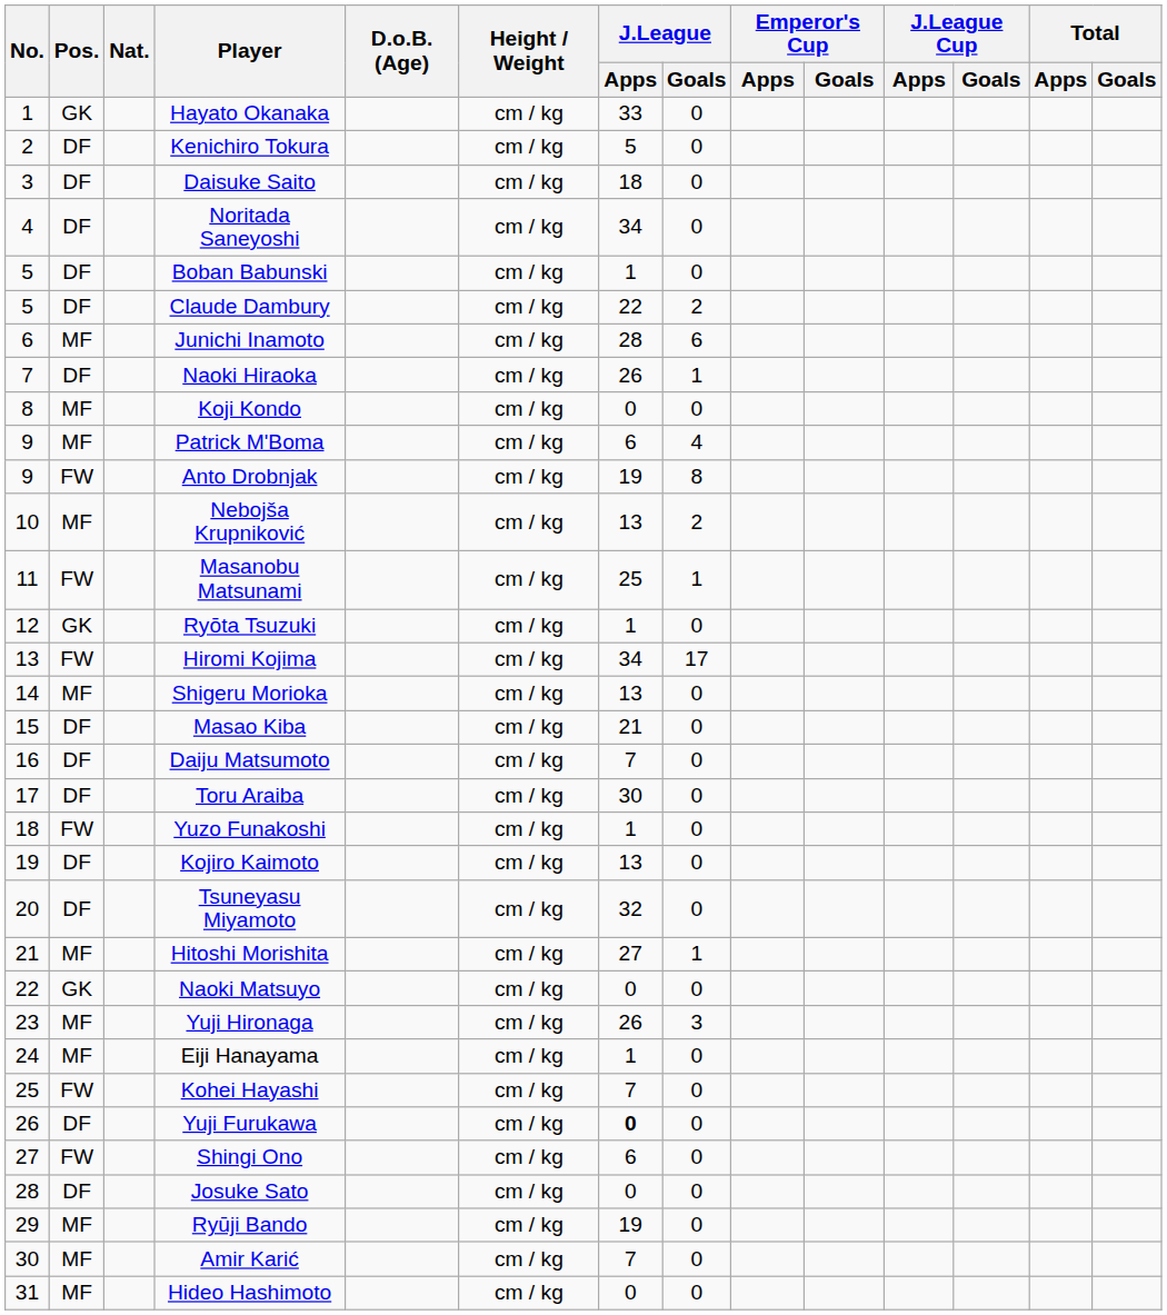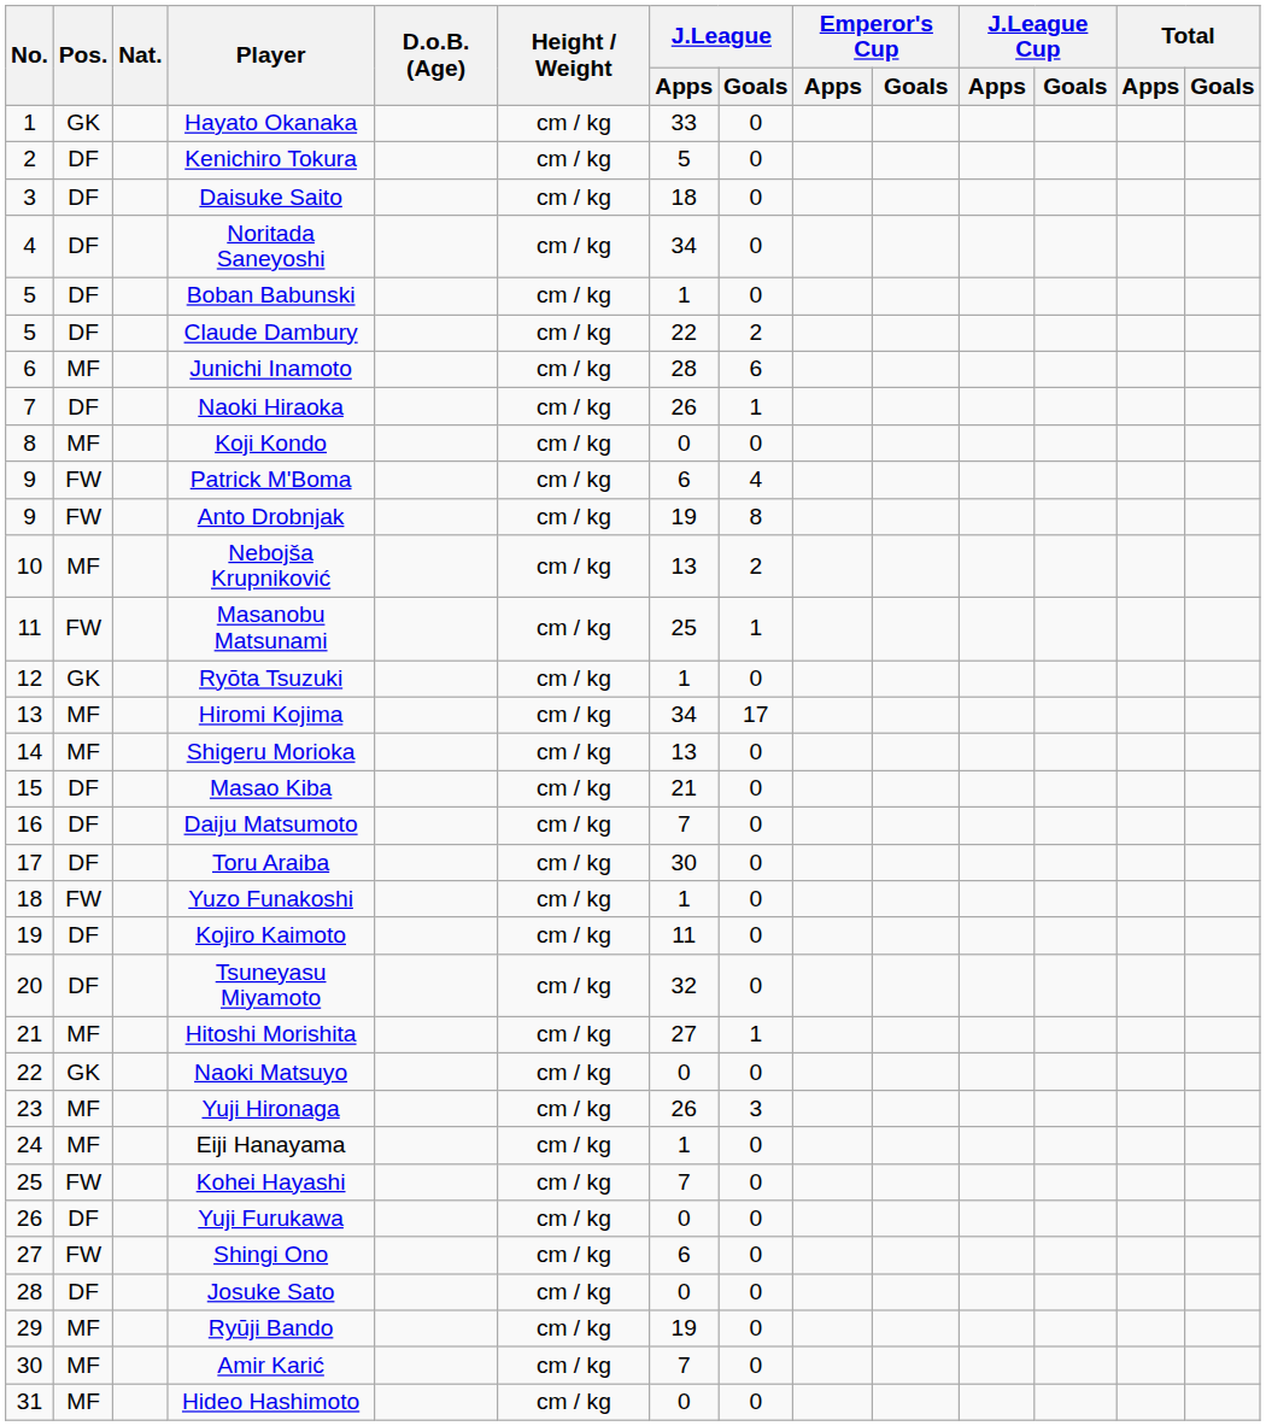Patrick M'Boma | Pos.: MF -> FW
Hiromi Kojima | Pos.: FW -> MF
Kojiro Kaimoto | J.League / Apps: 13 -> 11
Yuji Furukawa | J.League / Apps: bold -> normal
